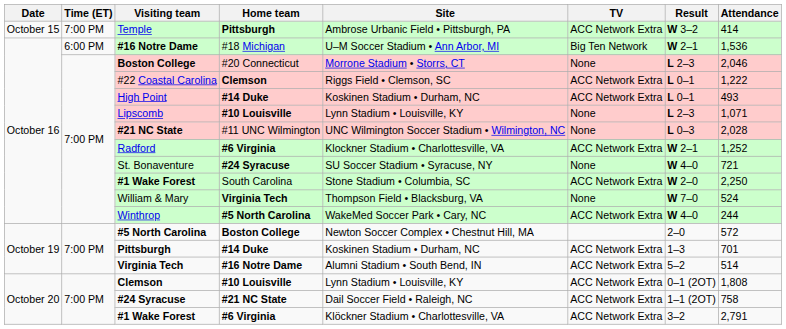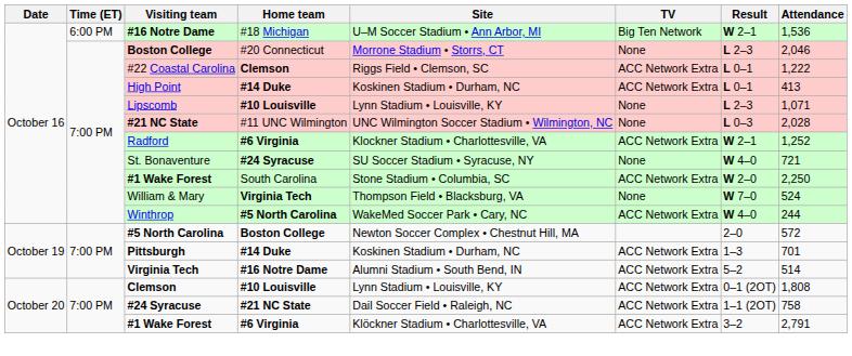- row: October 15 | 7:00 PM | Temple | Pittsburgh | Ambrose Urbanic Field • Pittsburgh, PA | ACC Network Extra | W 3–2 | 414
High Point | Attendance: 493 -> 413
